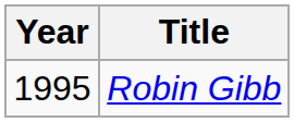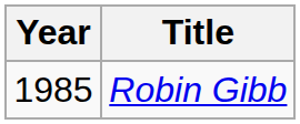Robin Gibb | Year: 1995 -> 1985
